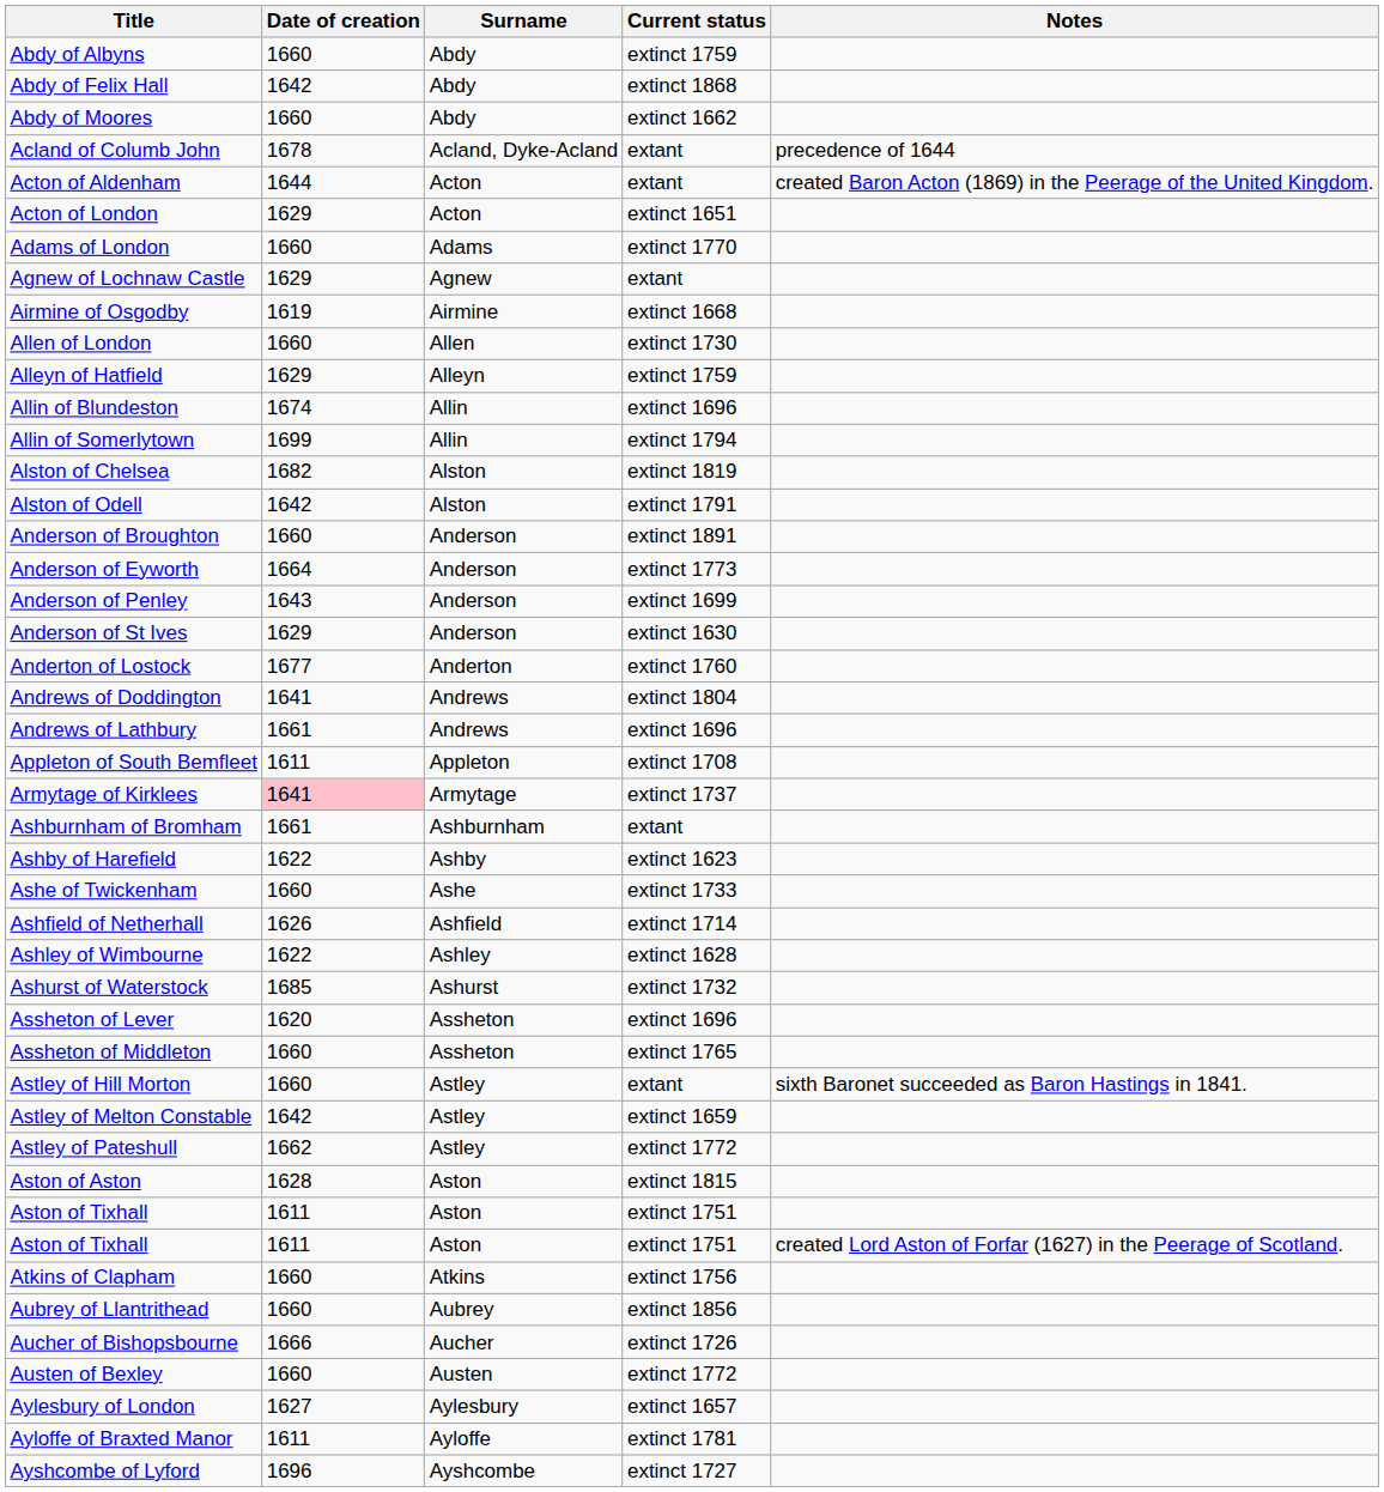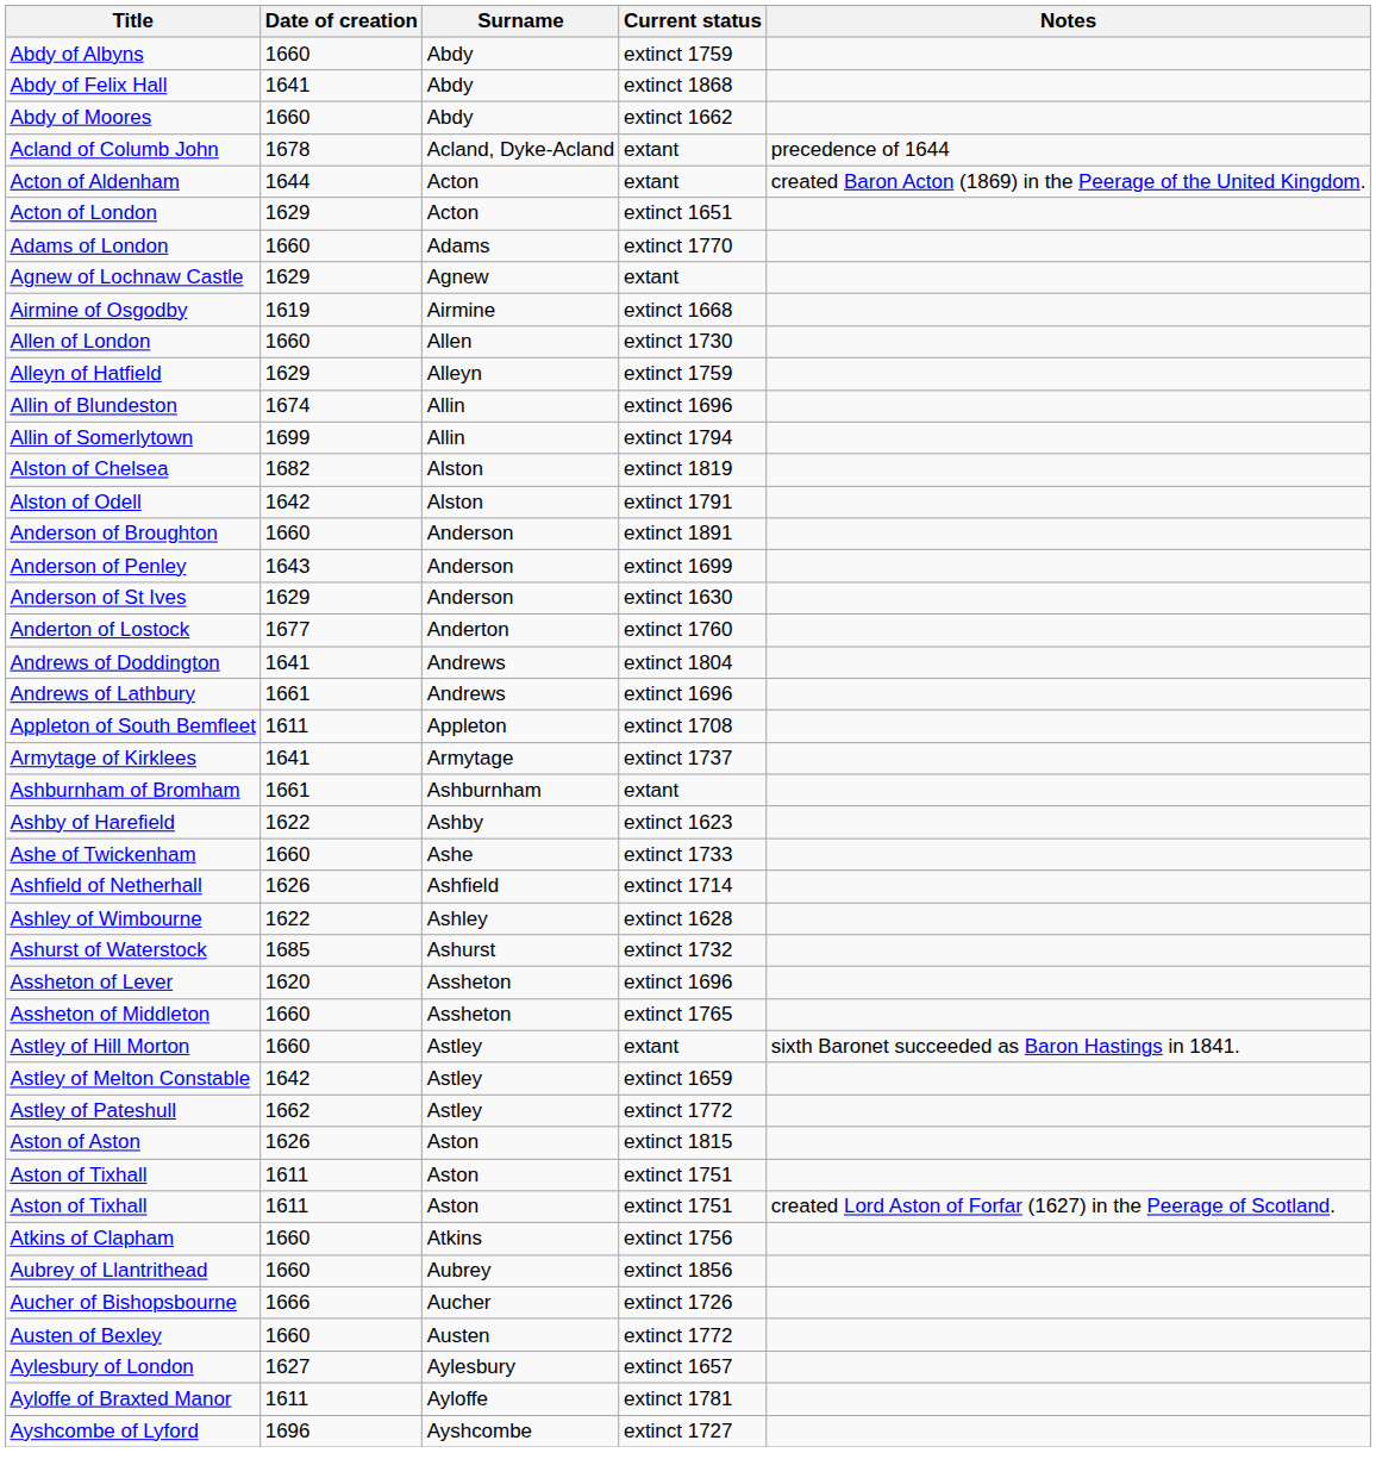Abdy of Felix Hall | Date of creation: 1642 -> 1641
- row: Anderson of Eyworth | 1664 | Anderson | extinct 1773
Armytage of Kirklees | Date of creation: pink background -> no background
Aston of Aston | Date of creation: 1628 -> 1626
